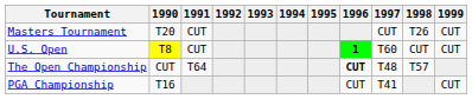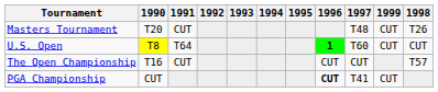columns swapped: 1998 <-> 1999
Masters Tournament | 1997: CUT -> T48
U.S. Open | 1991: CUT -> T64
The Open Championship | 1990: CUT -> T16
The Open Championship | 1991: T64 -> CUT
The Open Championship | 1996: bold -> normal
The Open Championship | 1997: T48 -> CUT
PGA Championship | 1990: T16 -> CUT
PGA Championship | 1996: normal -> bold
